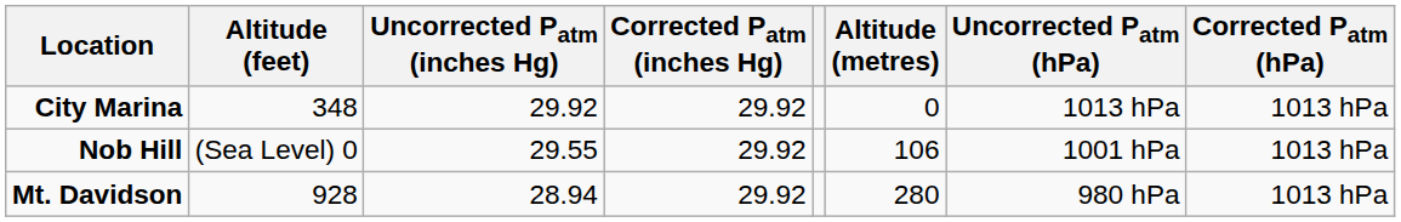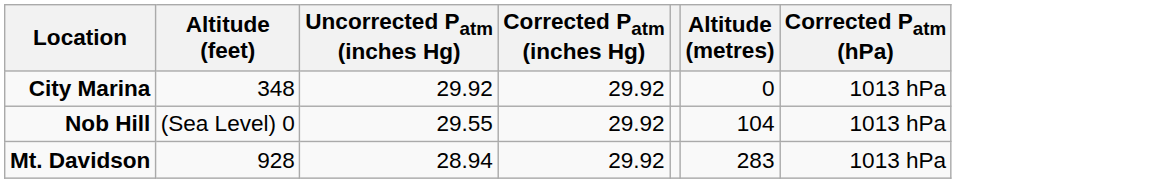- column: Uncorrected Patm (hPa) | 1013 hPa | 1001 hPa | 980 hPa
Nob Hill | Altitude (metres): 106 -> 104
Mt. Davidson | Altitude (metres): 280 -> 283
